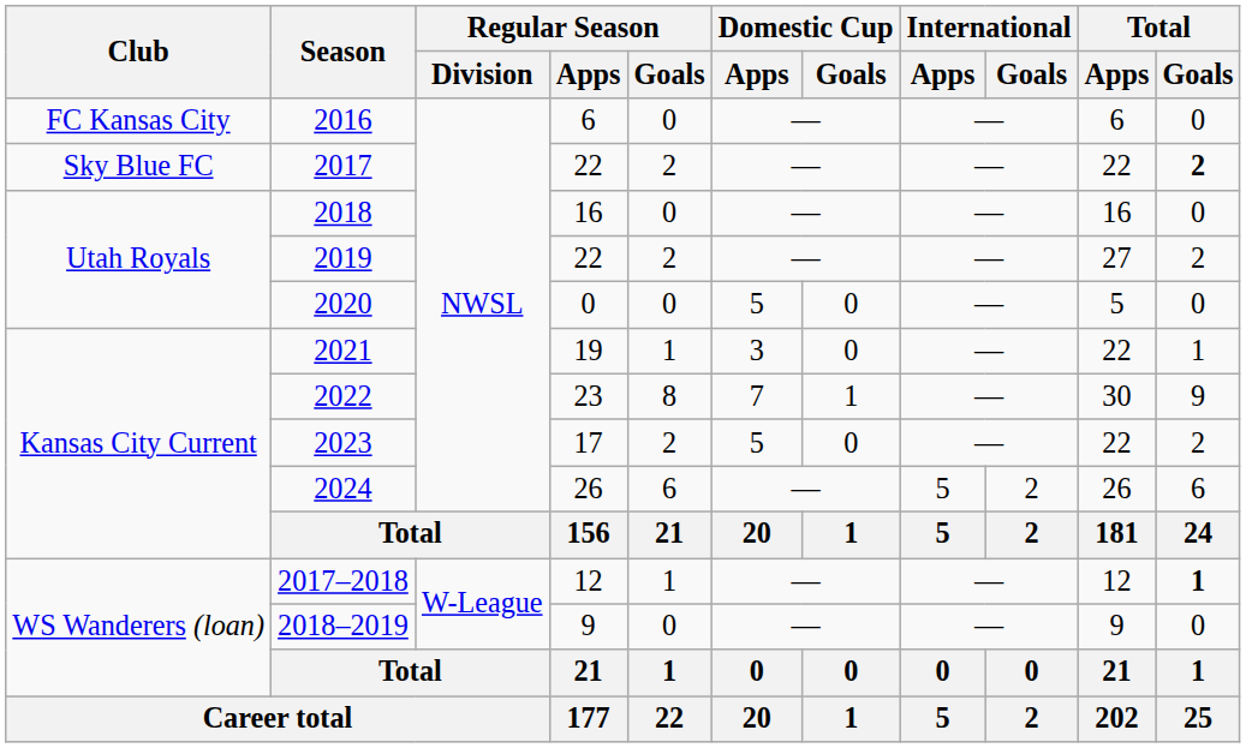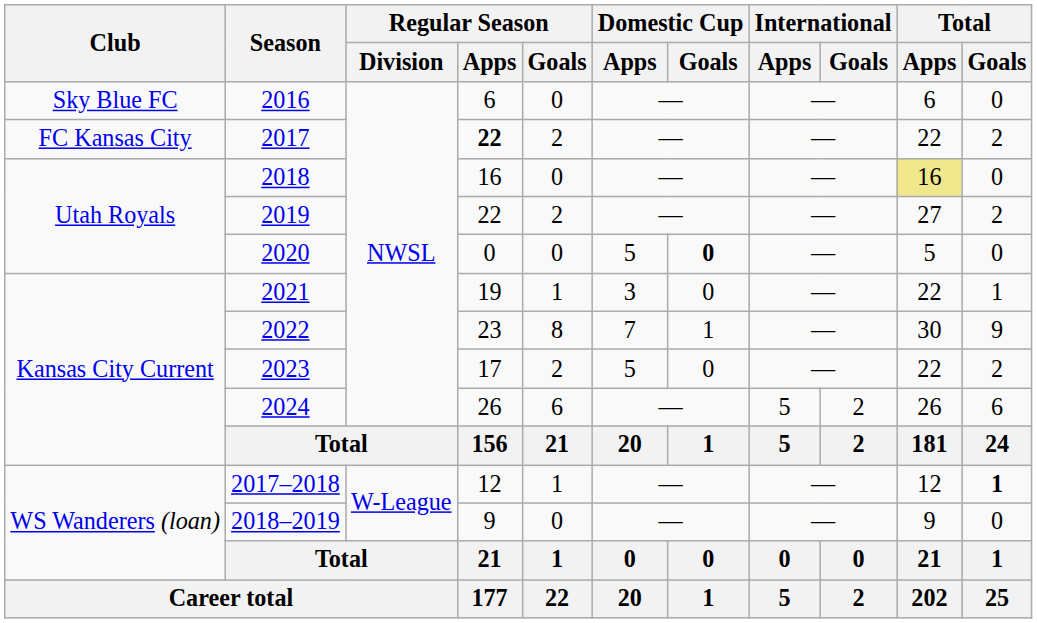2016 | Club: FC Kansas City -> Sky Blue FC
2017 | Club: Sky Blue FC -> FC Kansas City
2017 | Regular Season / Apps: normal -> bold
2017 | Total / Goals: bold -> normal
2018 | Total / Apps: no background -> khaki background
2020 | Domestic Cup / Goals: normal -> bold
